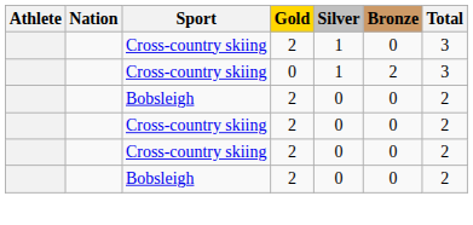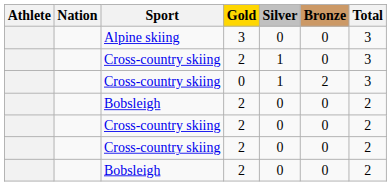+ row: Alpine skiing | 3 | 0 | 0 | 3
